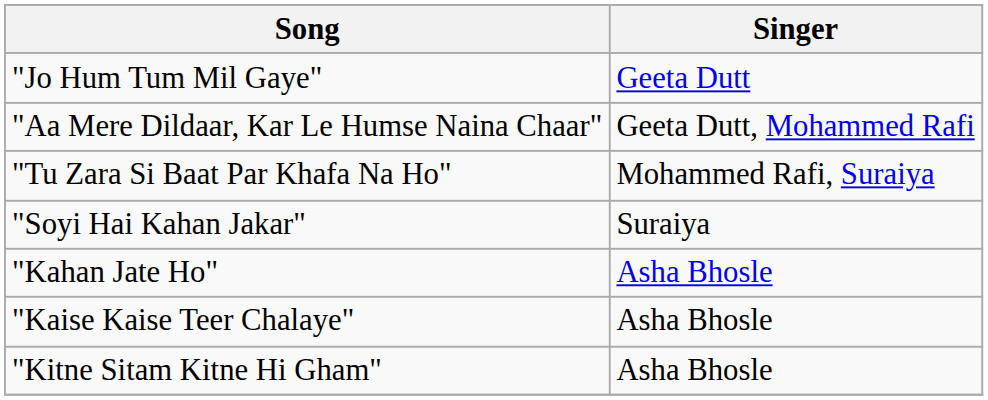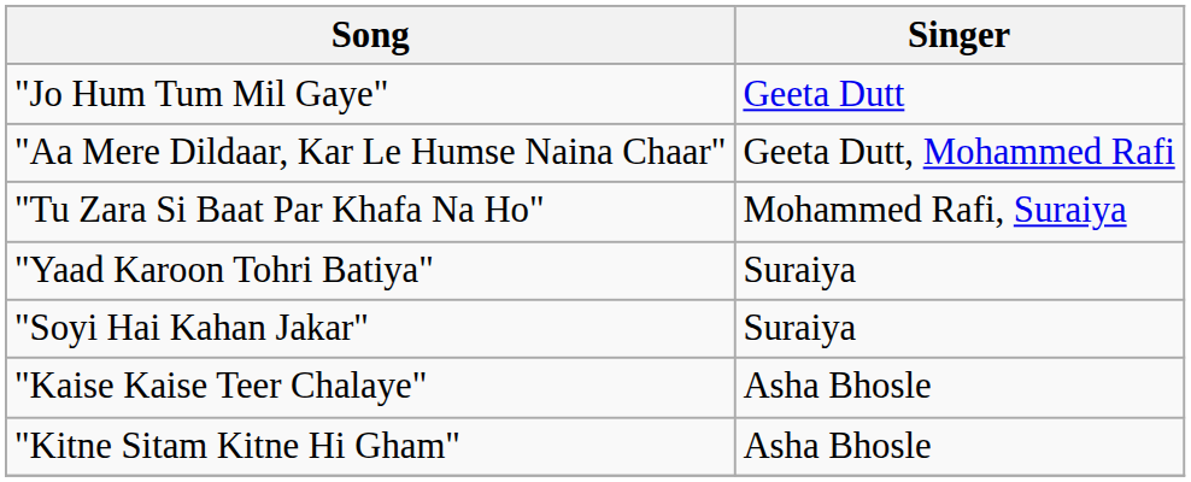+ row: "Yaad Karoon Tohri Batiya" | Suraiya
- row: "Kahan Jate Ho" | Asha Bhosle
